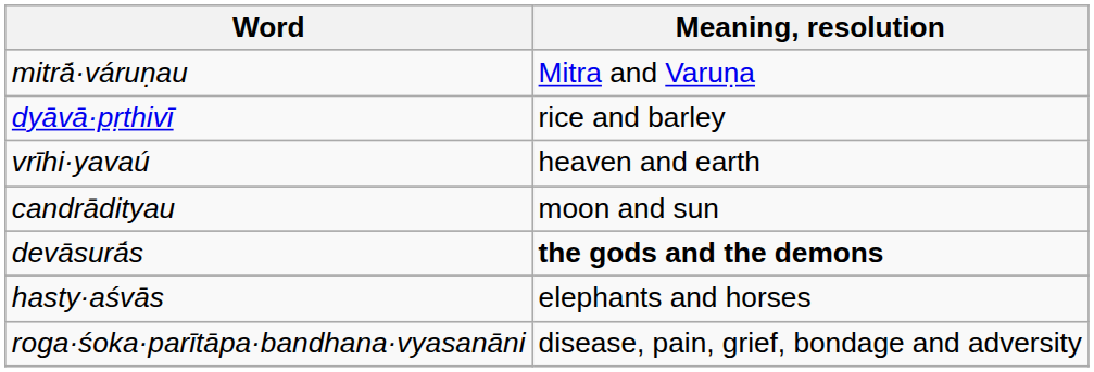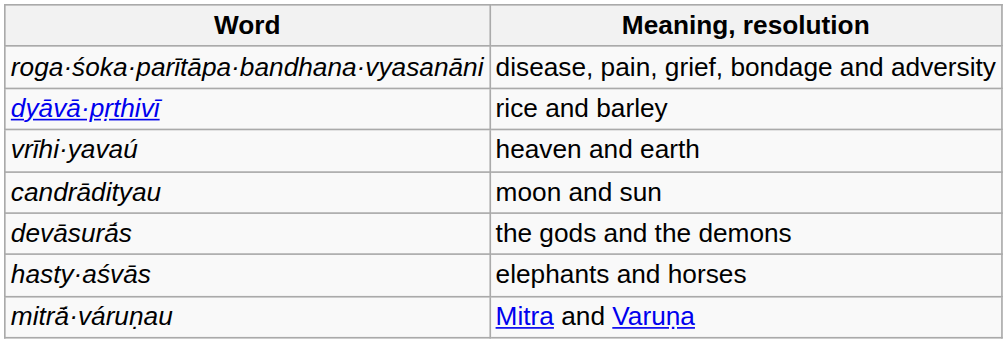rows swapped: mitrā́·váruṇau <-> roga·śoka·parītāpa·bandhana·vyasanāni
devāsurā́s | Meaning, resolution: bold -> normal
